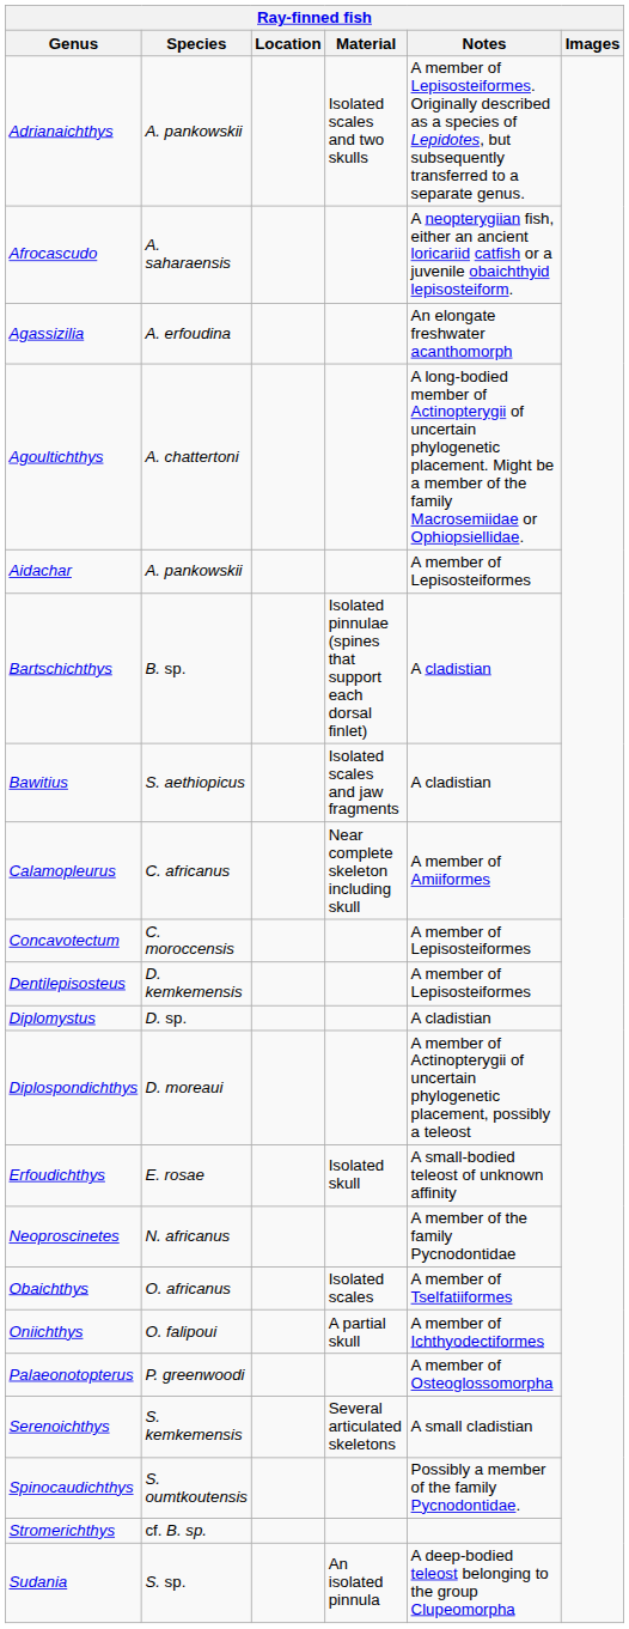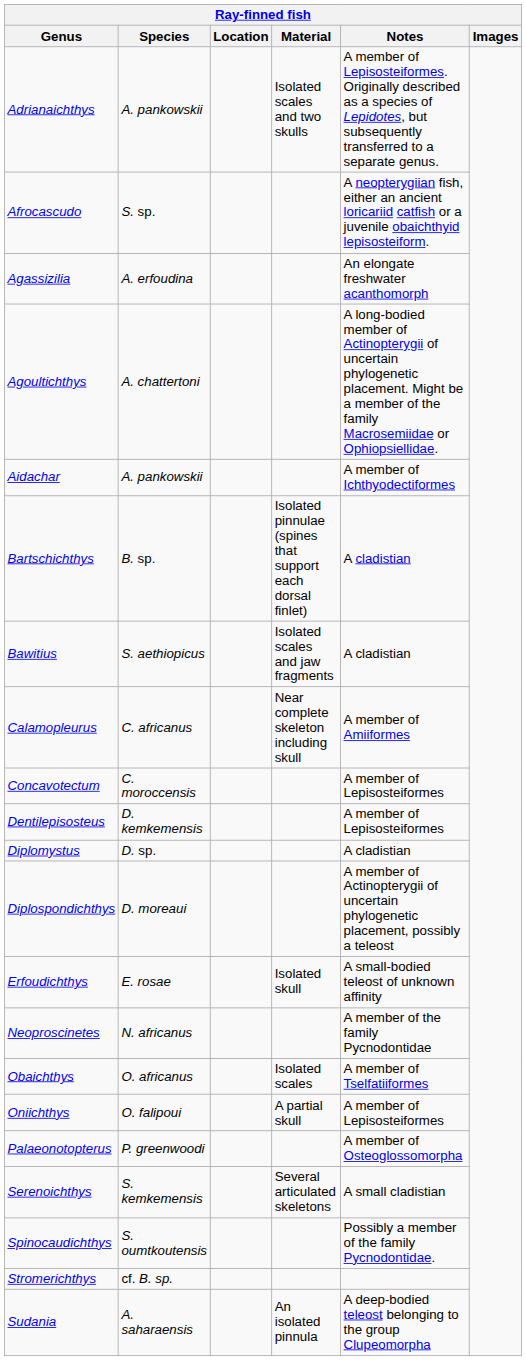Afrocascudo | Species: A. saharaensis -> S. sp.
Aidachar | Notes: A member of Lepisosteiformes -> A member of Ichthyodectiformes
Oniichthys | Notes: A member of Ichthyodectiformes -> A member of Lepisosteiformes
Sudania | Species: S. sp. -> A. saharaensis
